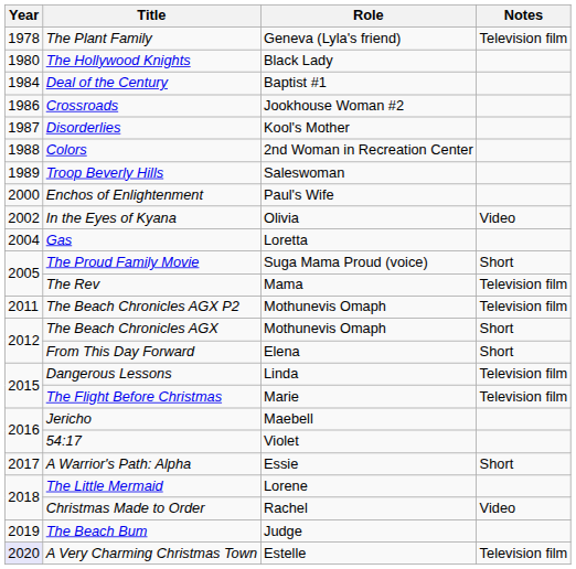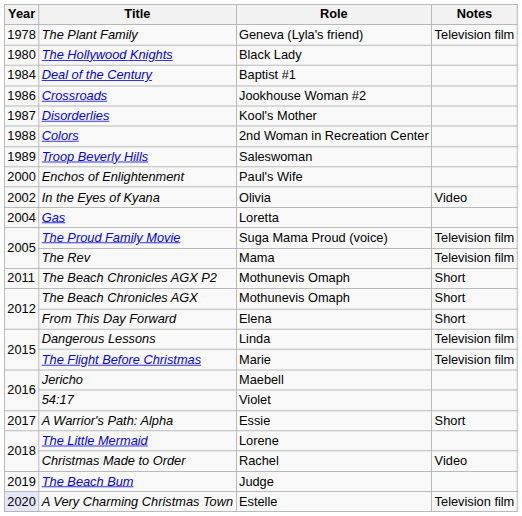The Proud Family Movie | Notes: Short -> Television film
The Beach Chronicles AGX P2 | Notes: Television film -> Short
